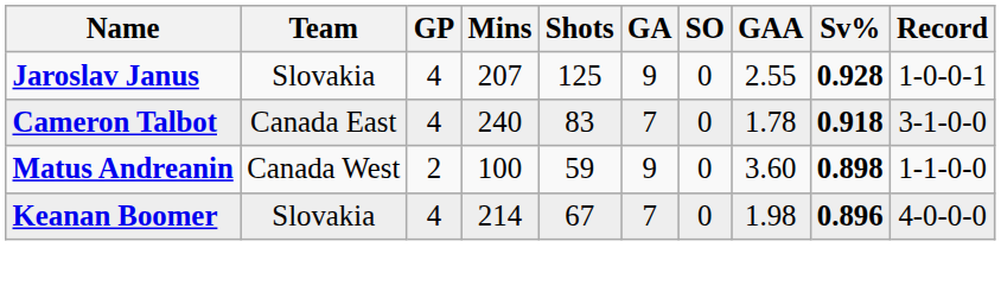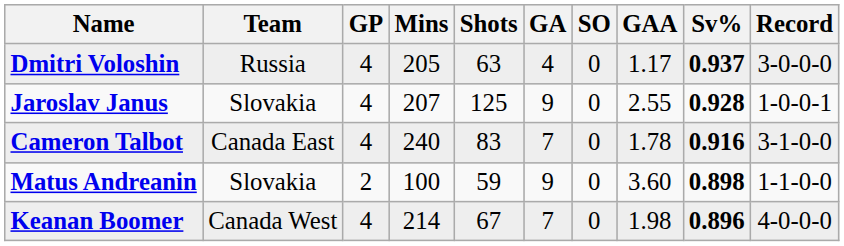+ row: Dmitri Voloshin | Russia | 4 | 205 | 63 | 4 | 0 | 1.17 | 0.937 | 3-0-0-0
Cameron Talbot | Sv%: 0.918 -> 0.916
Matus Andreanin | Team: Canada West -> Slovakia
Keanan Boomer | Team: Slovakia -> Canada West
